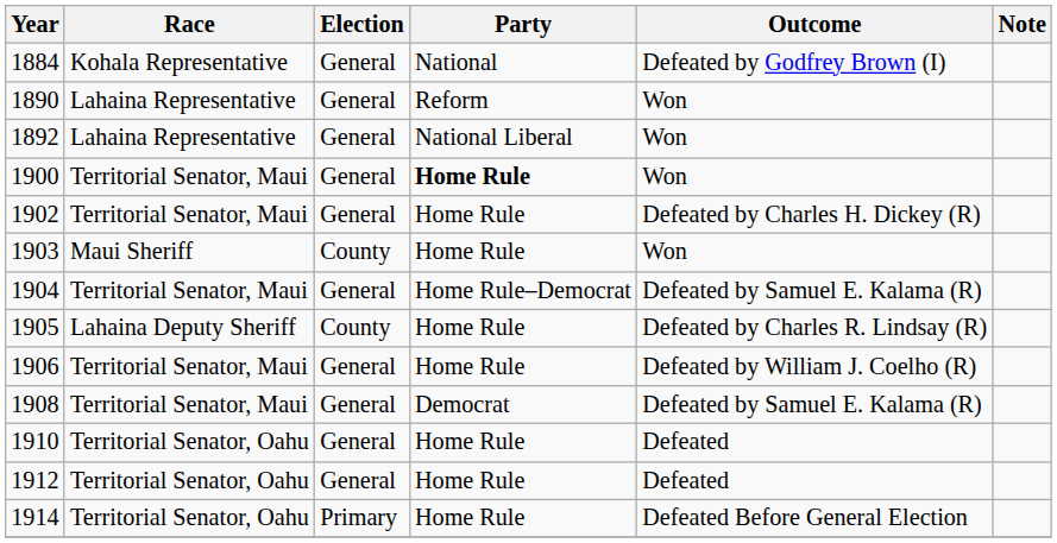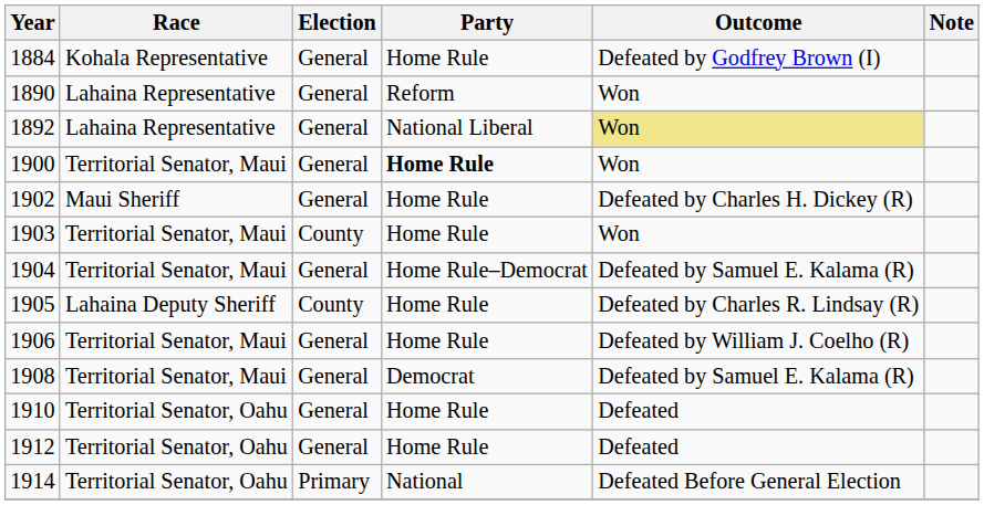1884 | Party: National -> Home Rule
1892 | Outcome: no background -> khaki background
1902 | Race: Territorial Senator, Maui -> Maui Sheriff
1903 | Race: Maui Sheriff -> Territorial Senator, Maui
1914 | Party: Home Rule -> National
